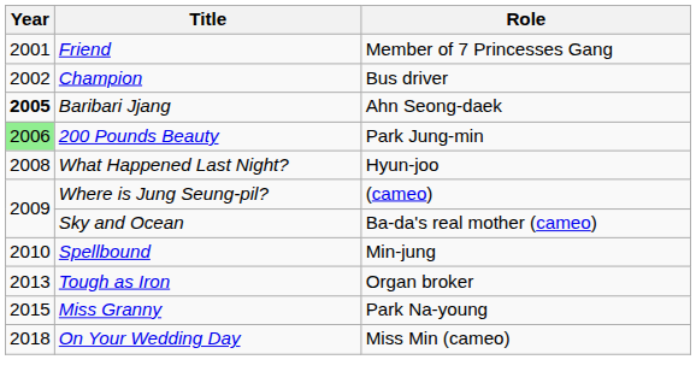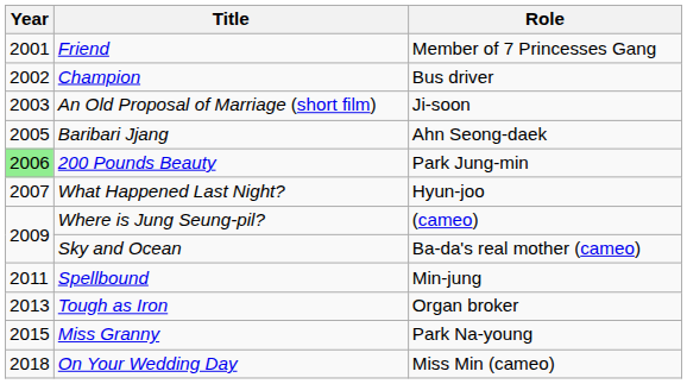+ row: 2003 | An Old Proposal of Marriage (short film) | Ji-soon
Baribari Jjang | Year: bold -> normal
What Happened Last Night? | Year: 2008 -> 2007
Spellbound | Year: 2010 -> 2011
